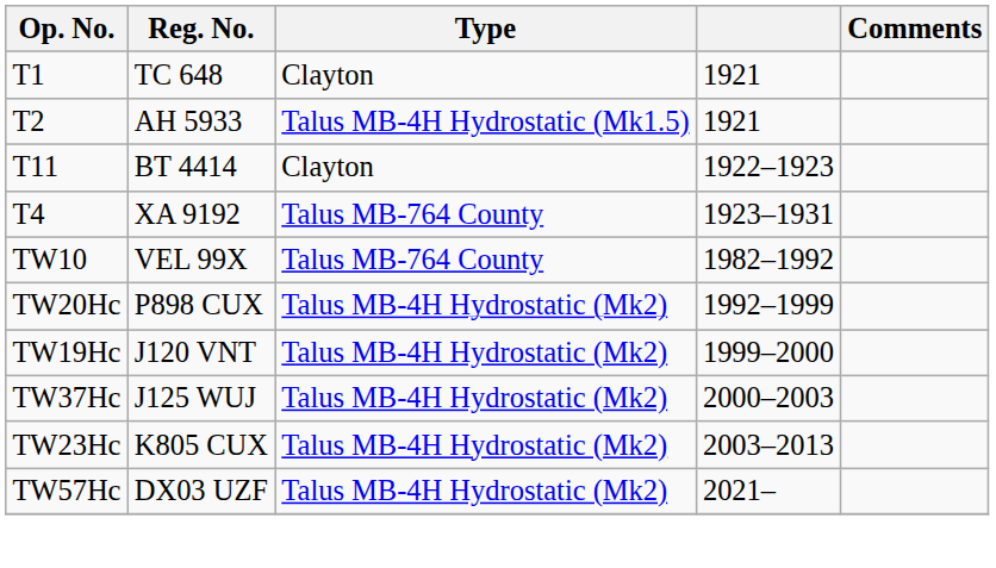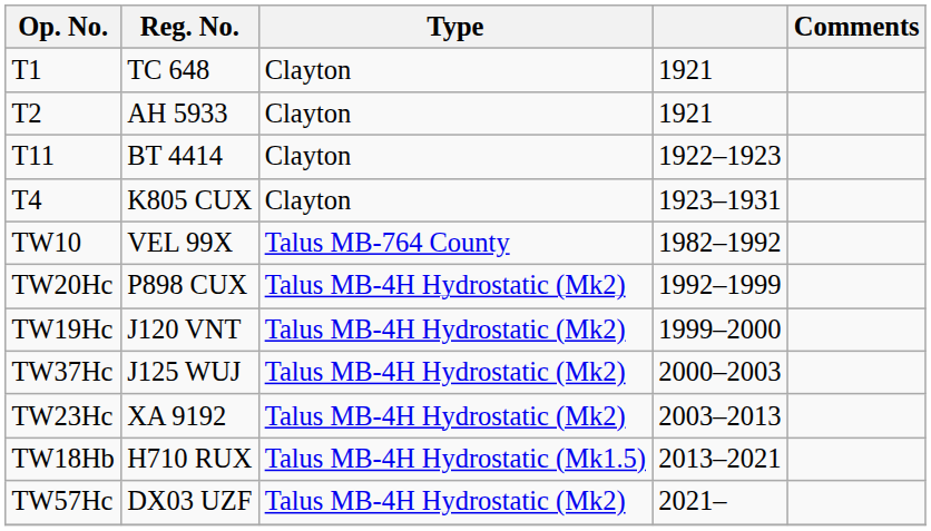T2 | Type: Talus MB-4H Hydrostatic (Mk1.5) -> Clayton
T4 | Reg. No.: XA 9192 -> K805 CUX
T4 | Type: Talus MB-764 County -> Clayton
TW23Hc | Reg. No.: K805 CUX -> XA 9192
+ row: TW18Hb | H710 RUX | Talus MB-4H Hydrostatic (Mk1.5) | 2013–2021
